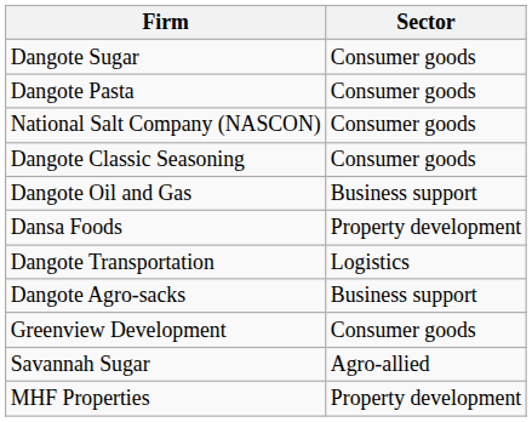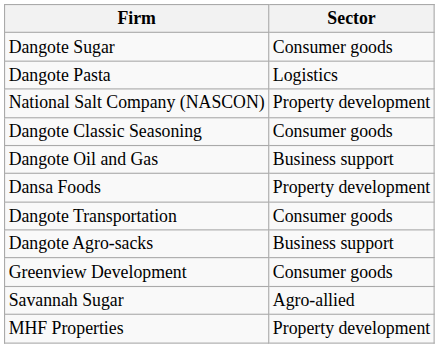Dangote Pasta | Sector: Consumer goods -> Logistics
National Salt Company (NASCON) | Sector: Consumer goods -> Property development
Dangote Transportation | Sector: Logistics -> Consumer goods
